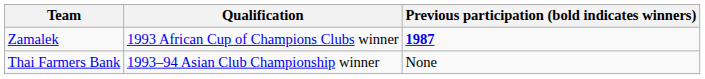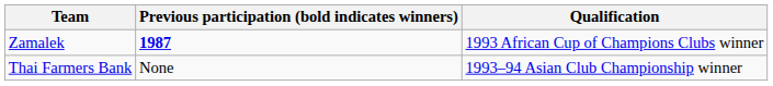columns swapped: Qualification <-> Previous participation (bold indicates winners)
